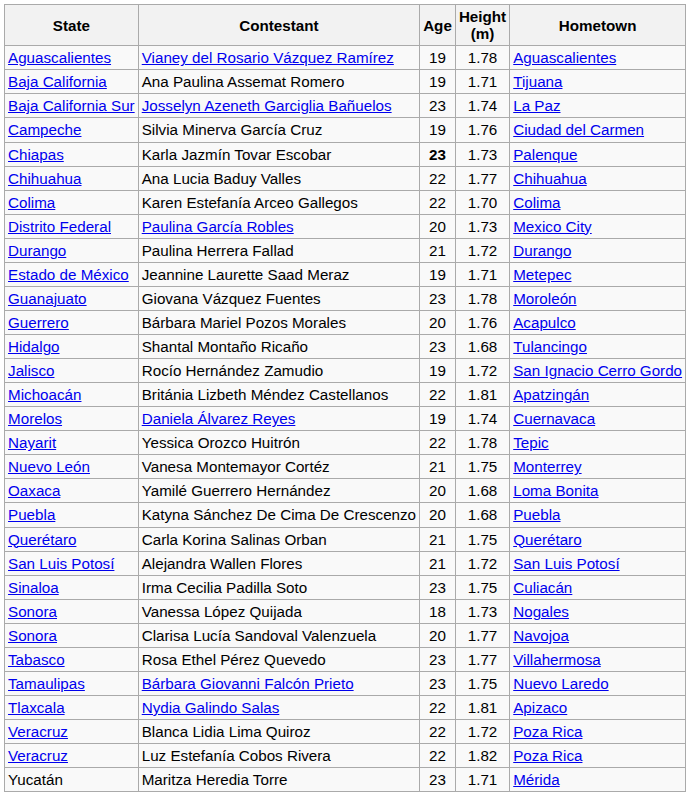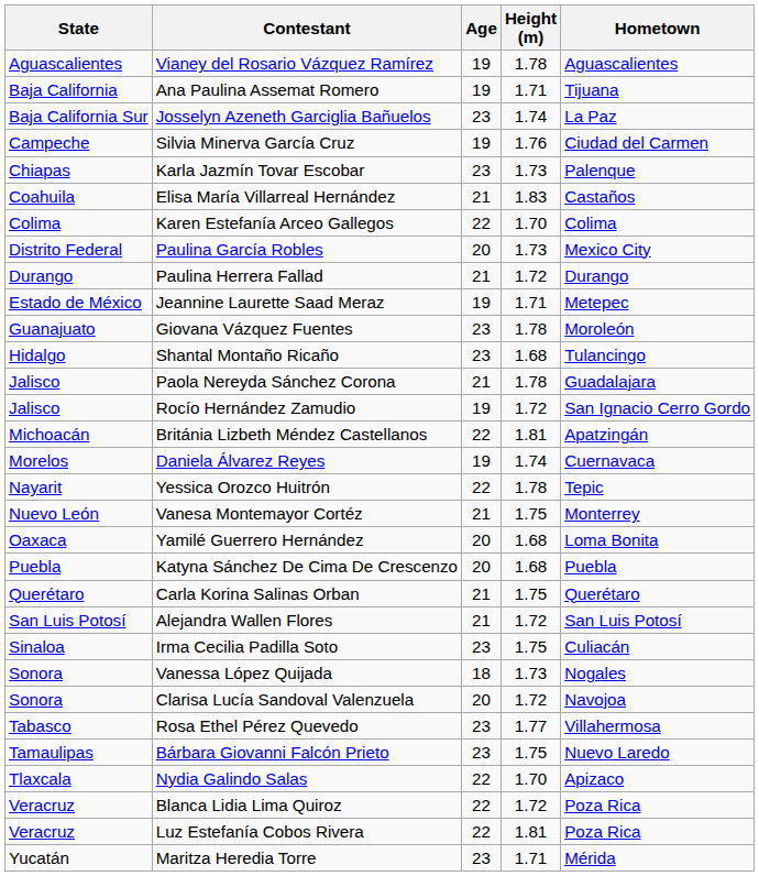Karla Jazmín Tovar Escobar | Age: bold -> normal
- row: Chihuahua | Ana Lucia Baduy Valles | 22 | 1.77 | Chihuahua
+ row: Coahuila | Elisa María Villarreal Hernández | 21 | 1.83 | Castaños
- row: Guerrero | Bárbara Mariel Pozos Morales | 20 | 1.76 | Acapulco
+ row: Jalisco | Paola Nereyda Sánchez Corona | 21 | 1.78 | Guadalajara
Clarisa Lucía Sandoval Valenzuela | Height (m): 1.77 -> 1.72
Nydia Galindo Salas | Height (m): 1.81 -> 1.70
Luz Estefanía Cobos Rivera | Height (m): 1.82 -> 1.81
